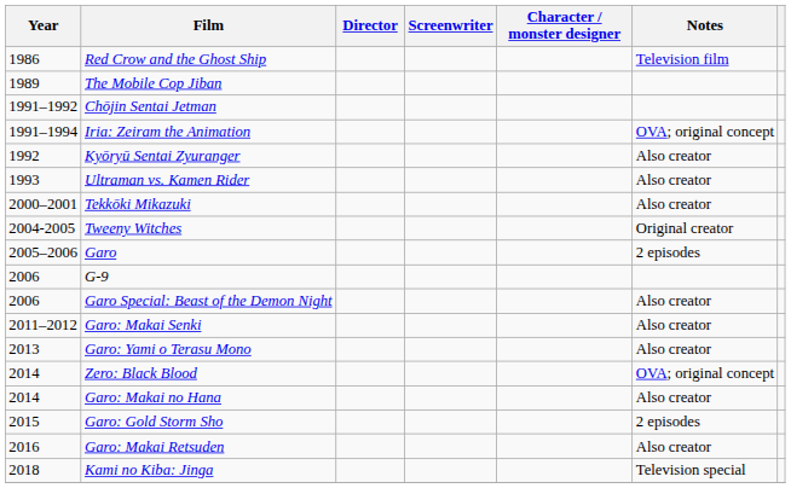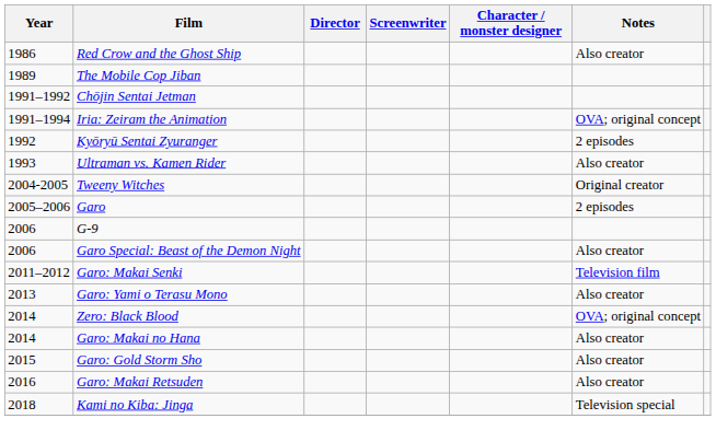Red Crow and the Ghost Ship | Notes: Television film -> Also creator
Kyōryū Sentai Zyuranger | Notes: Also creator -> 2 episodes
- row: 2000–2001 | Tekkōki Mikazuki | Also creator
Garo: Makai Senki | Notes: Also creator -> Television film
Garo: Gold Storm Sho | Notes: 2 episodes -> Also creator
